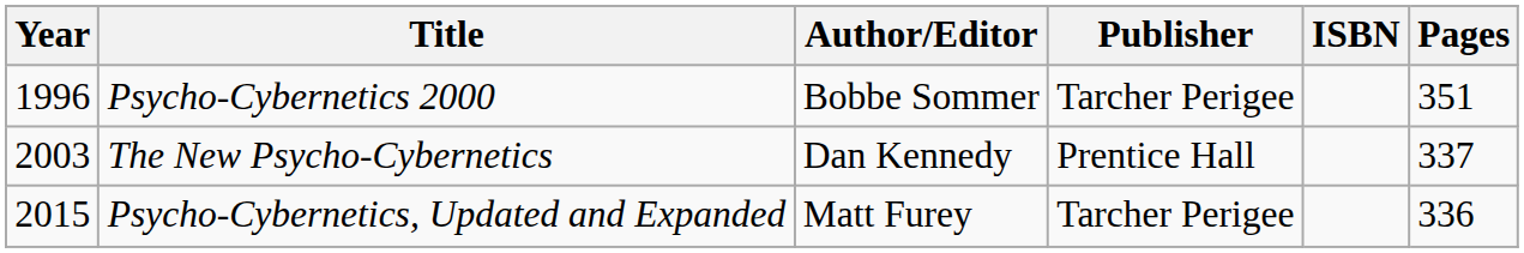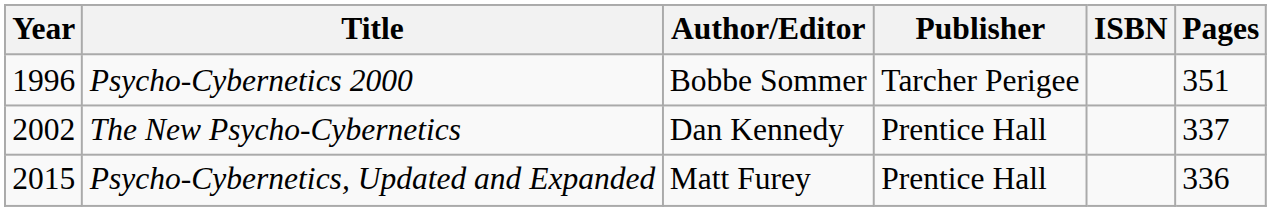The New Psycho-Cybernetics | Year: 2003 -> 2002
Psycho-Cybernetics, Updated and Expanded | Publisher: Tarcher Perigee -> Prentice Hall
